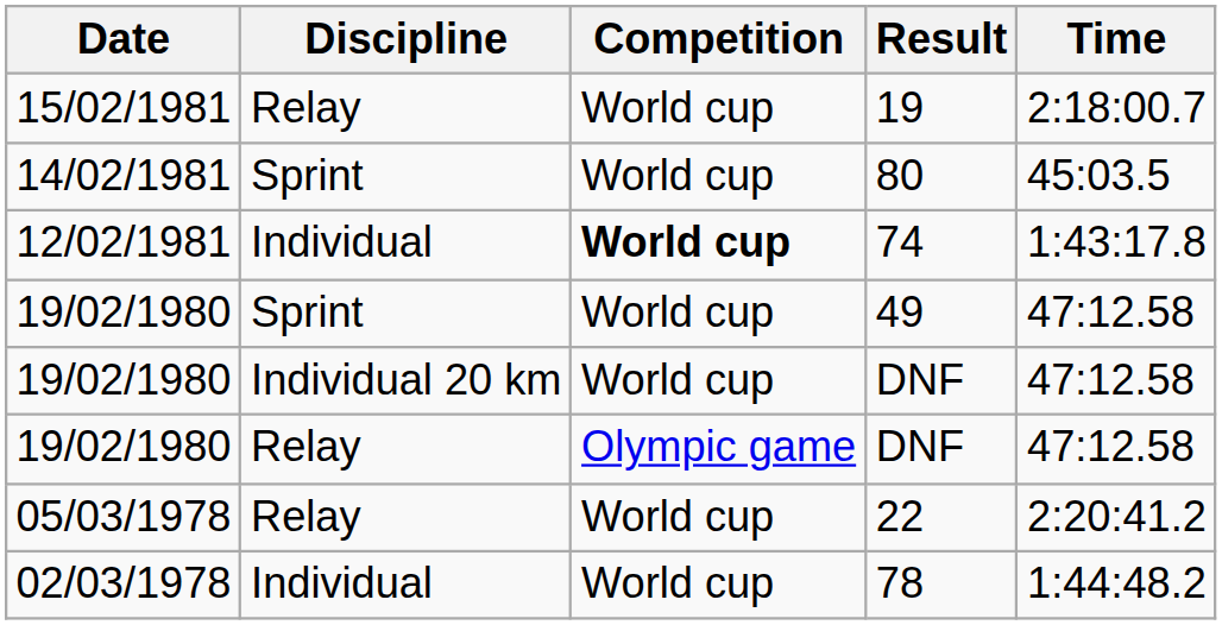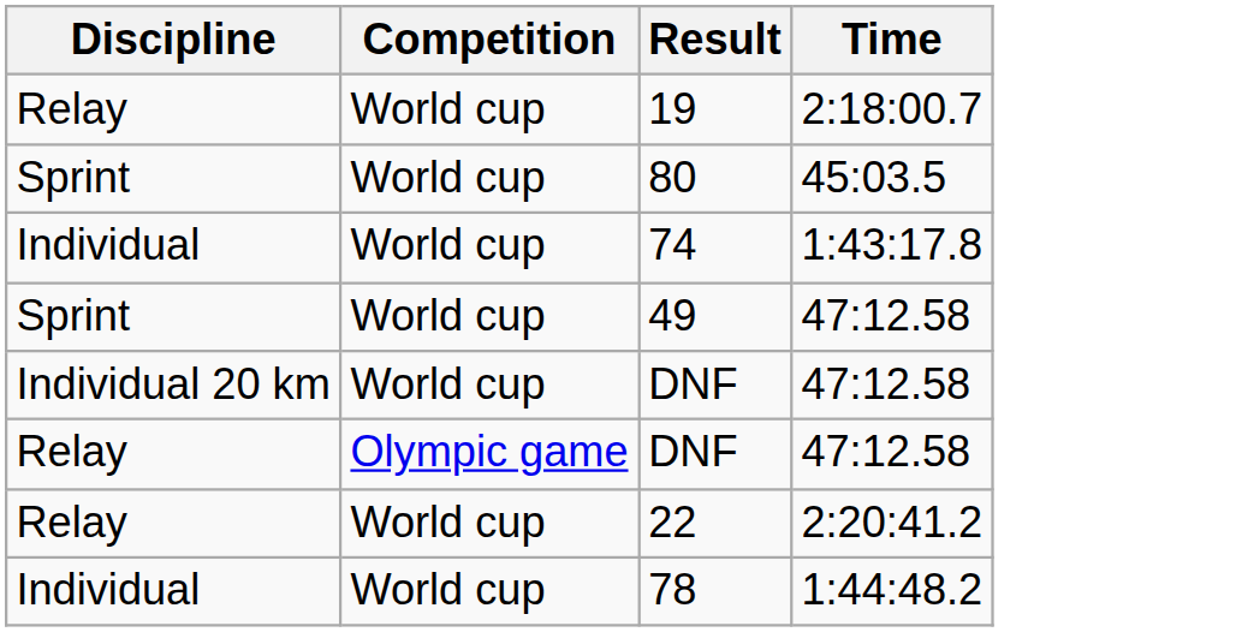- column: Date | 15/02/1981 | 14/02/1981 | 12/02/1981 | 19/02/1980 | 19/02/1980 | 19/02/1980 | 05/03/1978 | 02/03/1978
74 | Competition: bold -> normal
